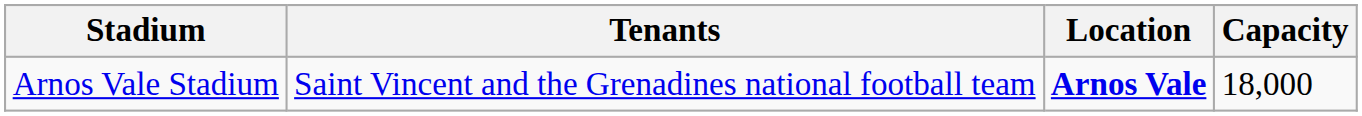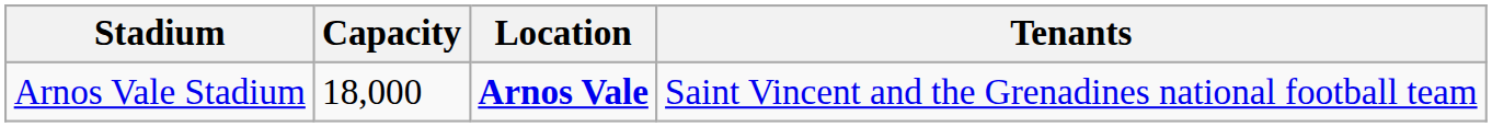columns swapped: Capacity <-> Tenants
